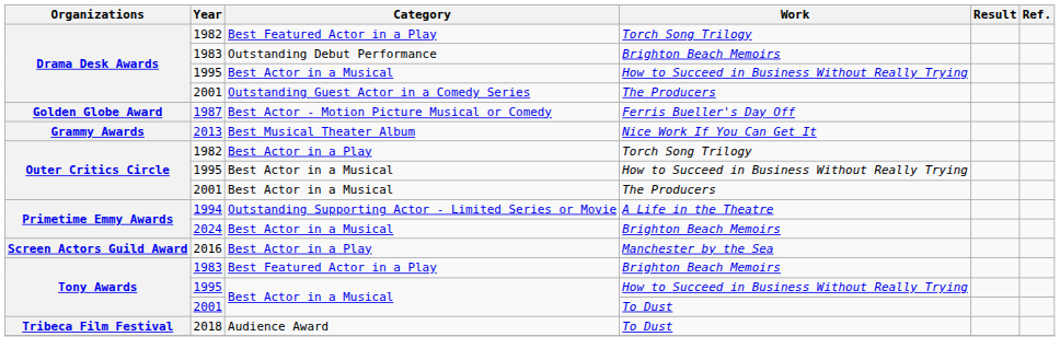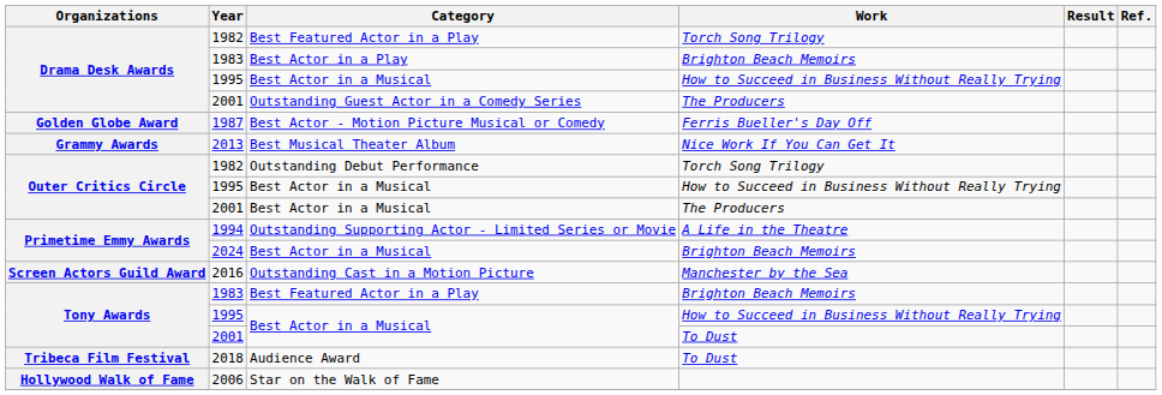Drama Desk Awards / 1983 | Category: Outstanding Debut Performance -> Best Actor in a Play
Outer Critics Circle / 1982 | Category: Best Actor in a Play -> Outstanding Debut Performance
2016 | Category: Best Actor in a Play -> Outstanding Cast in a Motion Picture
+ row: Hollywood Walk of Fame | 2006 | Star on the Walk of Fame
